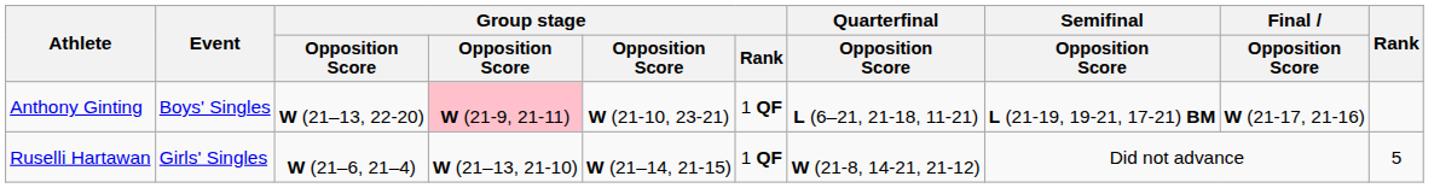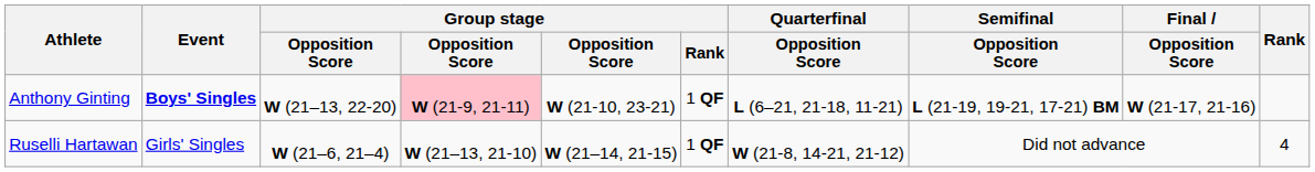Anthony Ginting | Event: normal -> bold
Ruselli Hartawan | Rank: 5 -> 4
